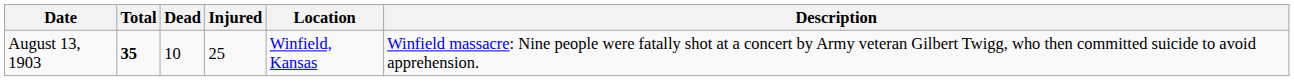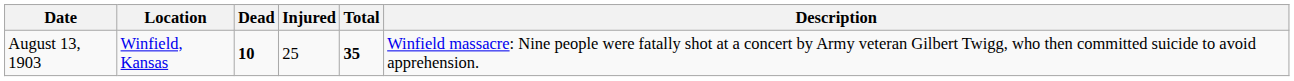columns swapped: Location <-> Total
August 13, 1903 | Dead: normal -> bold
